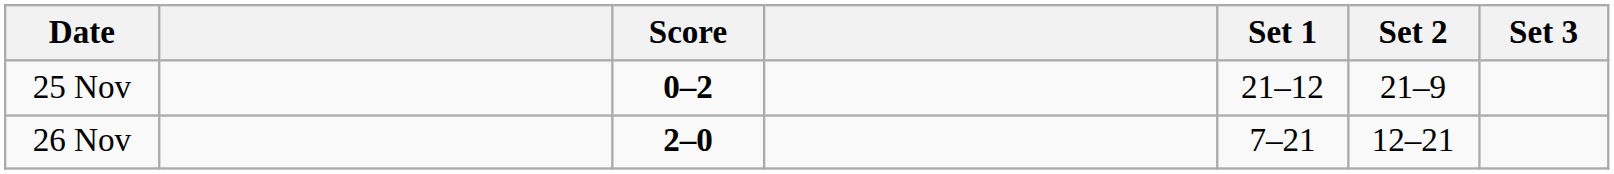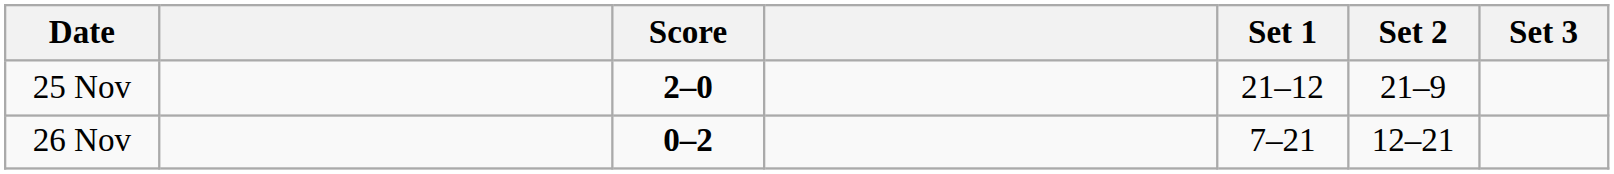25 Nov | Score: 0–2 -> 2–0
26 Nov | Score: 2–0 -> 0–2
